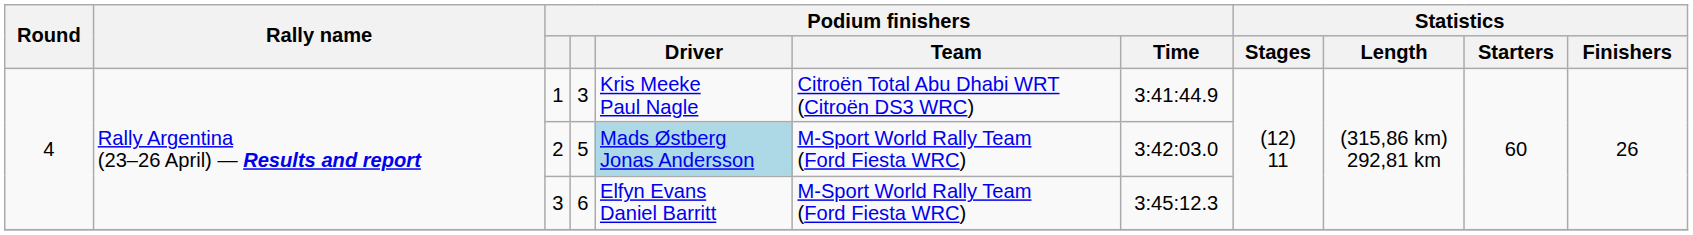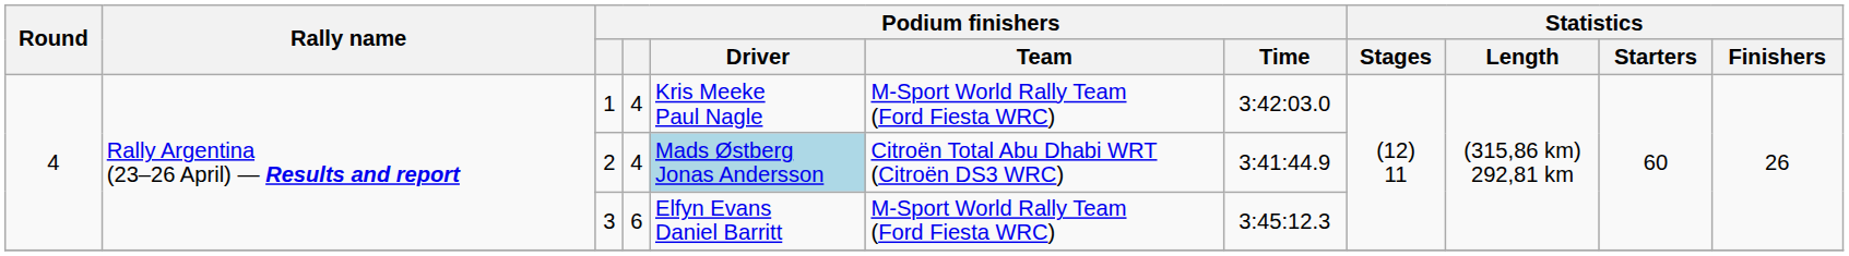1 | column 4: 3 -> 4
1 | Podium finishers / Team: Citroën Total Abu Dhabi WRT (Citroën DS3 WRC) -> M-Sport World Rally Team (Ford Fiesta WRC)
1 | Podium finishers / Time: 3:41:44.9 -> 3:42:03.0
2 | column 4: 5 -> 4
2 | Podium finishers / Team: M-Sport World Rally Team (Ford Fiesta WRC) -> Citroën Total Abu Dhabi WRT (Citroën DS3 WRC)
2 | Podium finishers / Time: 3:42:03.0 -> 3:41:44.9
